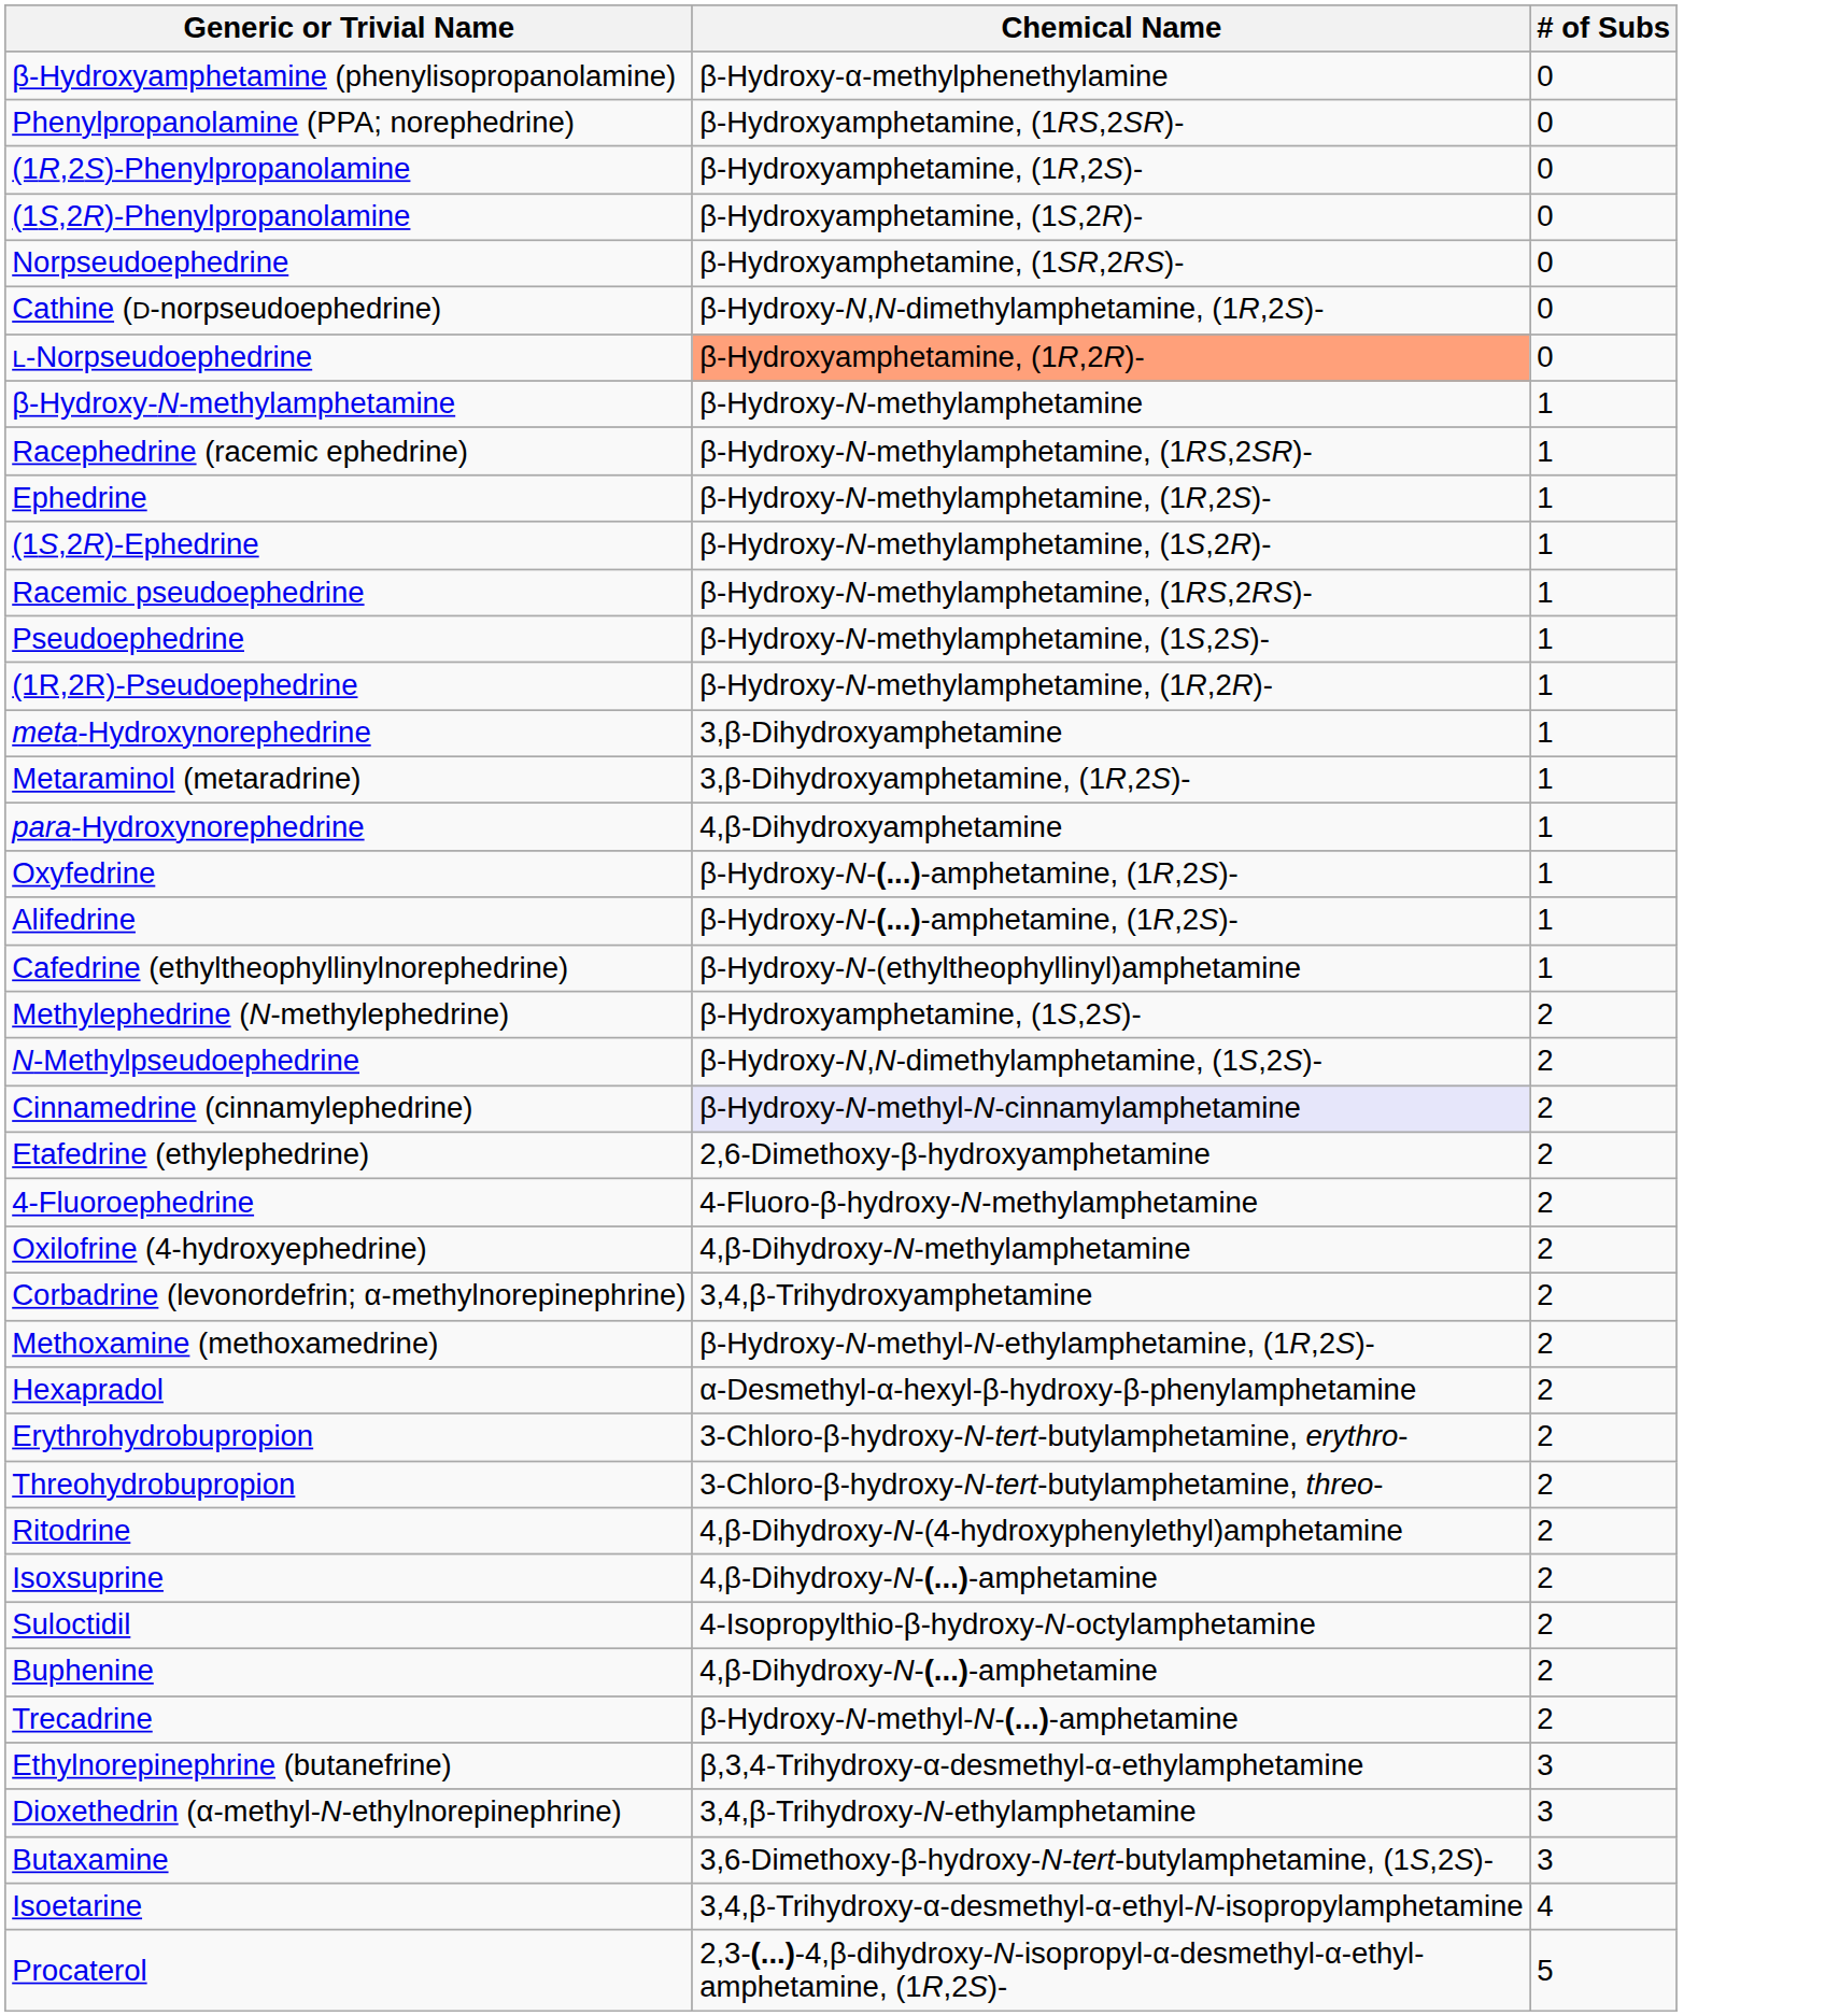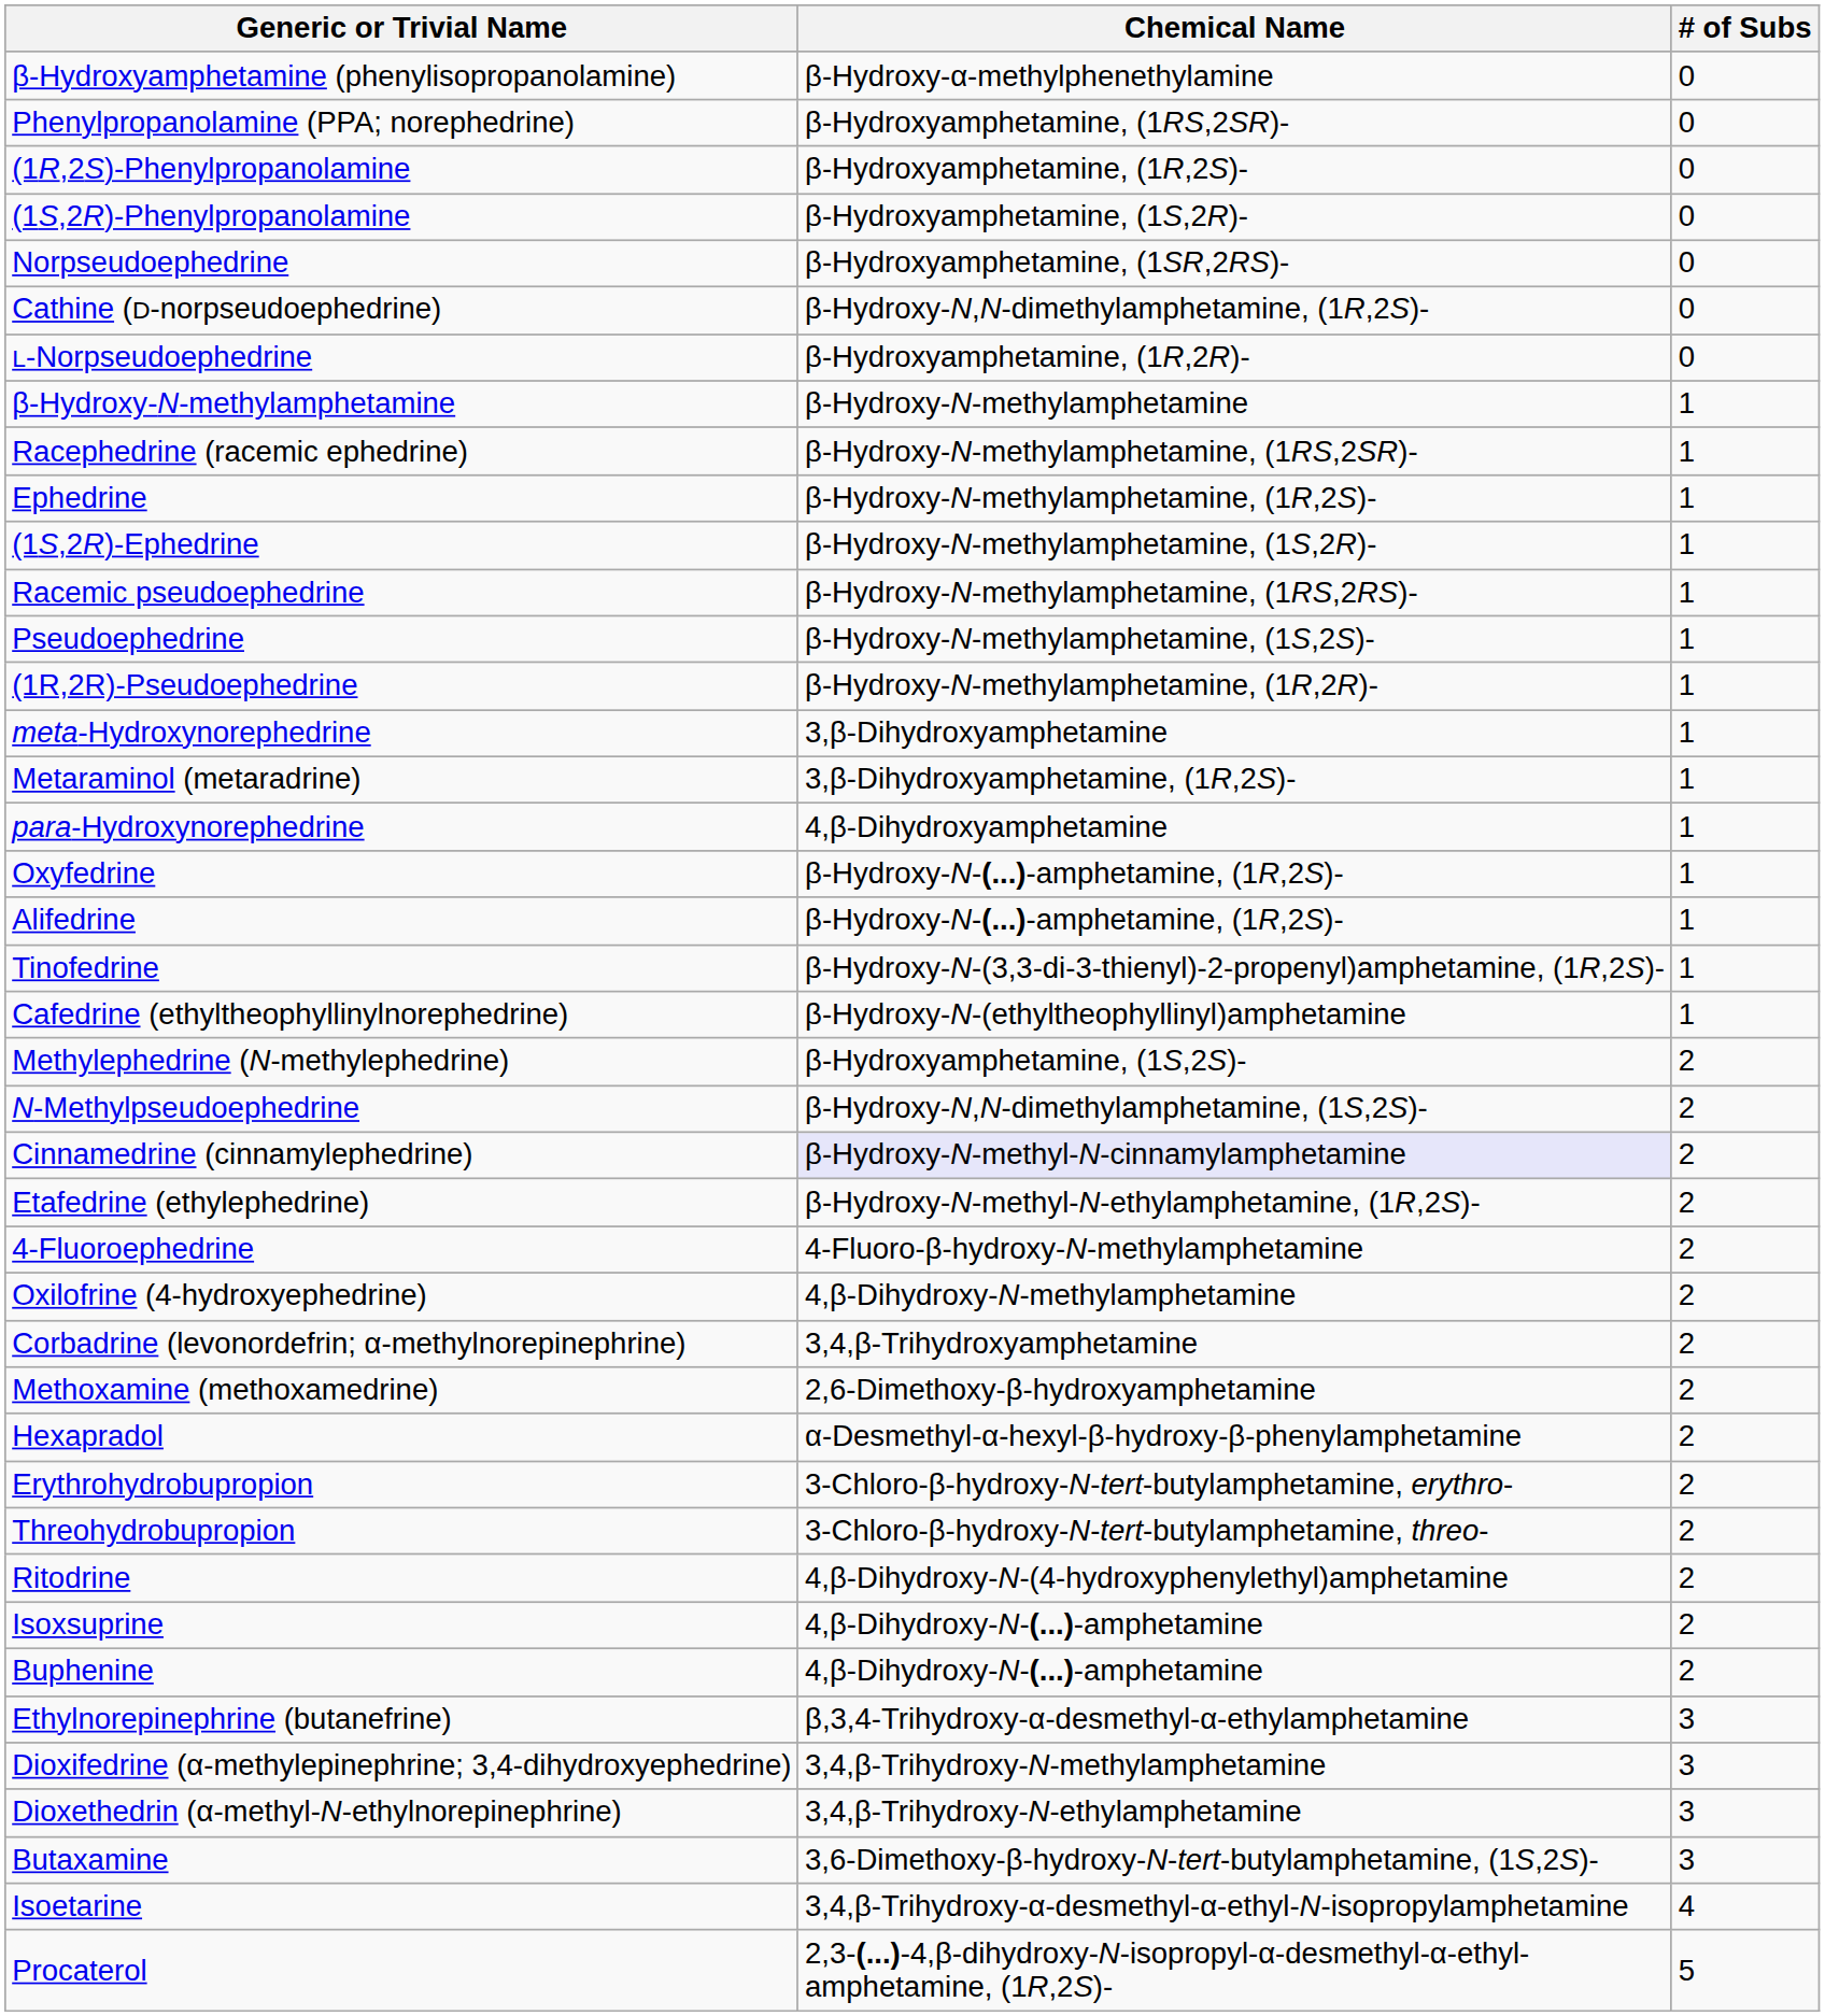L-Norpseudoephedrine | Chemical Name: lightsalmon background -> no background
+ row: Tinofedrine | β-Hydroxy-N-(3,3-di-3-thienyl)-2-propenyl)amphetamine, (1R,2S)- | 1
Etafedrine (ethylephedrine) | Chemical Name: 2,6-Dimethoxy-β-hydroxyamphetamine -> β-Hydroxy-N-methyl-N-ethylamphetamine, (1R,2S)-
Methoxamine (methoxamedrine) | Chemical Name: β-Hydroxy-N-methyl-N-ethylamphetamine, (1R,2S)- -> 2,6-Dimethoxy-β-hydroxyamphetamine
- row: Suloctidil | 4-Isopropylthio-β-hydroxy-N-octylamphetamine | 2
- row: Trecadrine | β-Hydroxy-N-methyl-N-(...)-amphetamine | 2
+ row: Dioxifedrine (α-methylepinephrine; 3,4-dihydroxyephedrine) | 3,4,β-Trihydroxy-N-methylamphetamine | 3
